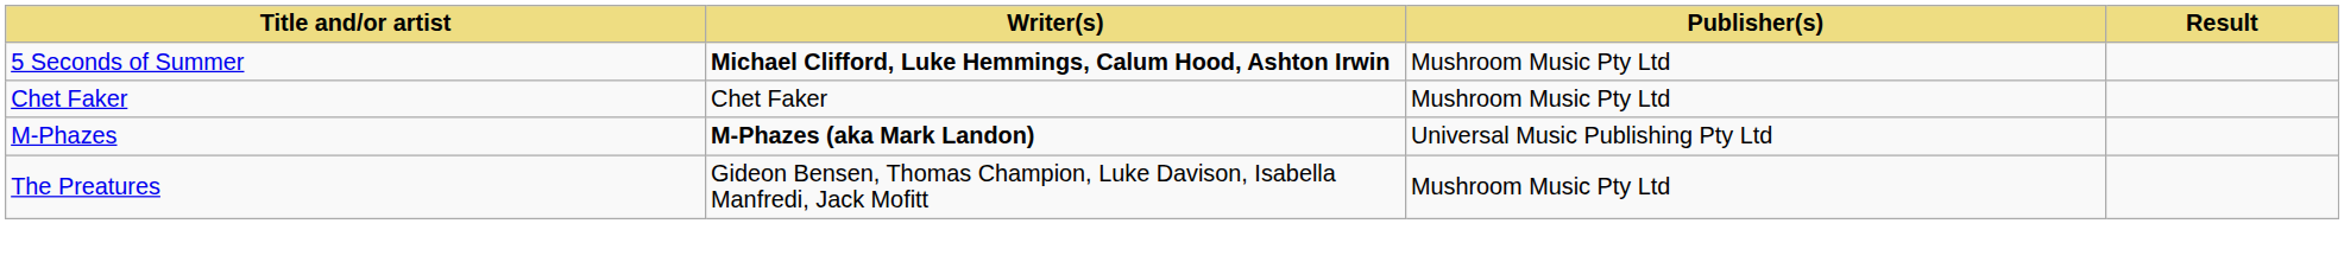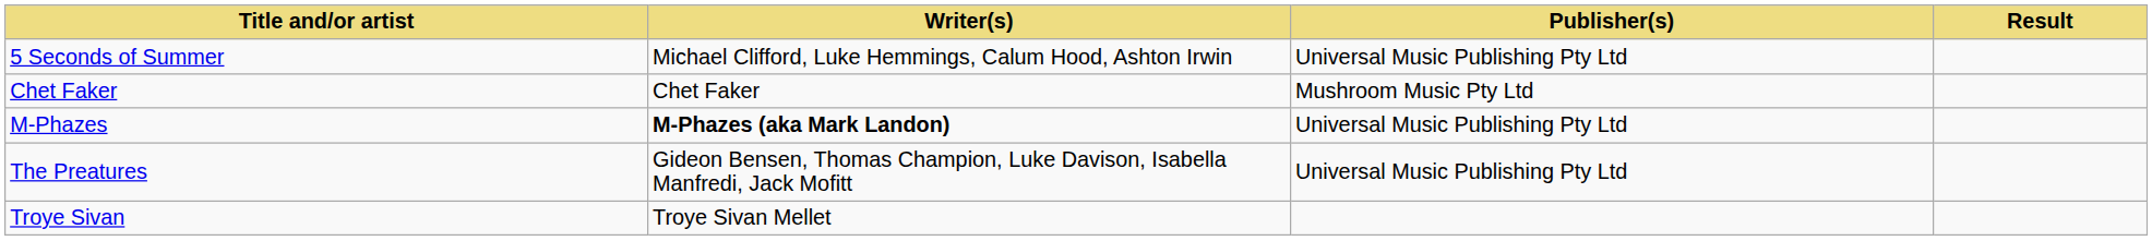5 Seconds of Summer | Writer(s): bold -> normal
5 Seconds of Summer | Publisher(s): Mushroom Music Pty Ltd -> Universal Music Publishing Pty Ltd
The Preatures | Publisher(s): Mushroom Music Pty Ltd -> Universal Music Publishing Pty Ltd
+ row: Troye Sivan | Troye Sivan Mellet
